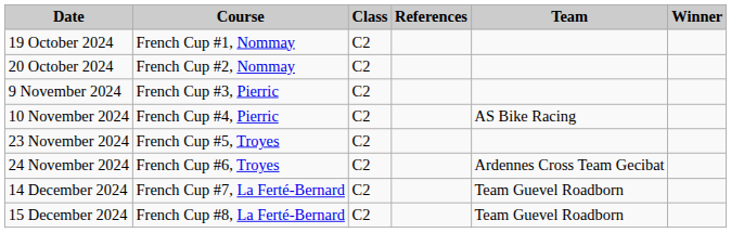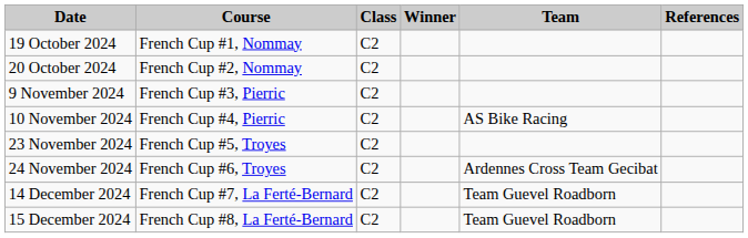columns swapped: Winner <-> References
